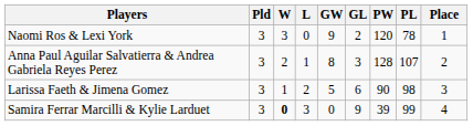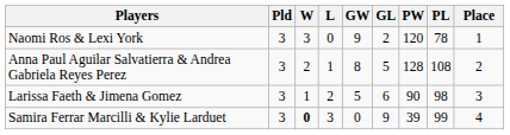Anna Paul Aguilar Salvatierra & Andrea Gabriela Reyes Perez | GL: 3 -> 5
Anna Paul Aguilar Salvatierra & Andrea Gabriela Reyes Perez | PL: 107 -> 108
